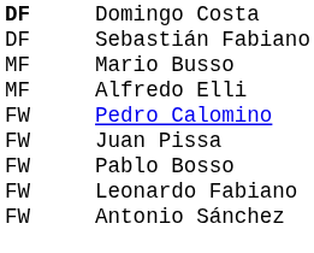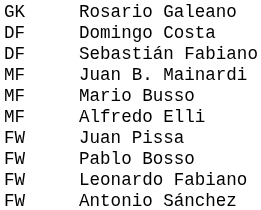+ row: GK | Rosario Galeano
Domingo Costa | column 1: bold -> normal
+ row: MF | Juan B. Mainardi
- row: FW | Pedro Calomino
